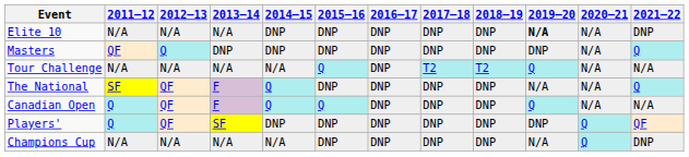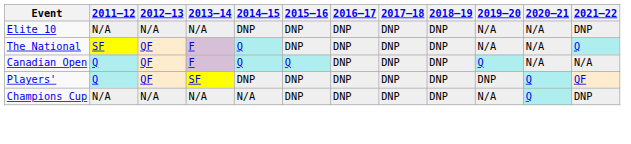Elite 10 | 2019–20: bold -> normal
- row: Masters | QF | Q | DNP | DNP | DNP | DNP | DNP | DNP | DNP | N/A | Q
- row: Tour Challenge | N/A | N/A | N/A | N/A | Q | DNP | T2 | T2 | Q | N/A | N/A
